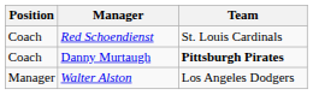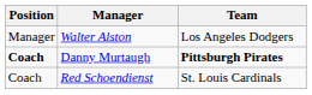rows swapped: Walter Alston <-> Red Schoendienst
Danny Murtaugh | Position: normal -> bold
